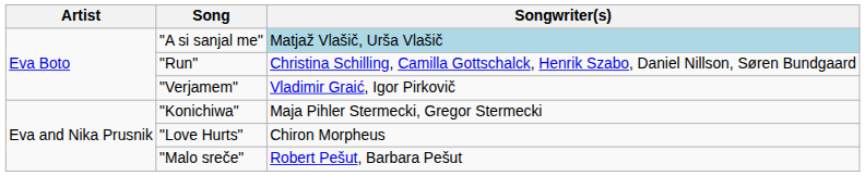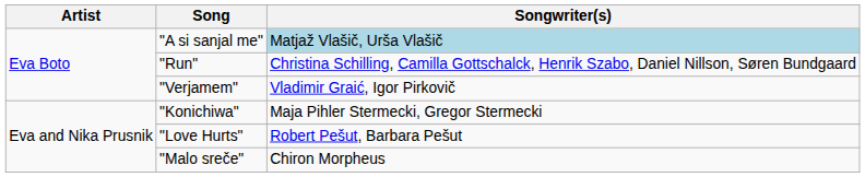"Love Hurts" | Songwriter(s): Chiron Morpheus -> Robert Pešut, Barbara Pešut
"Malo sreče" | Songwriter(s): Robert Pešut, Barbara Pešut -> Chiron Morpheus
